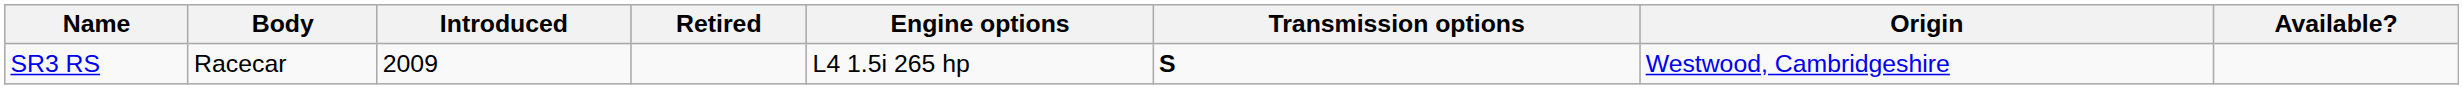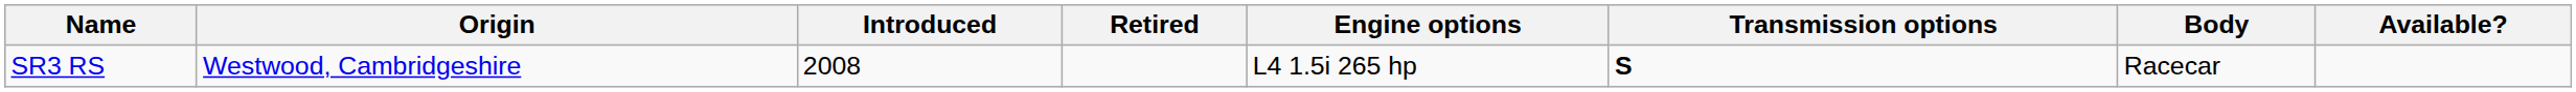columns swapped: Body <-> Origin
SR3 RS | Introduced: 2009 -> 2008
